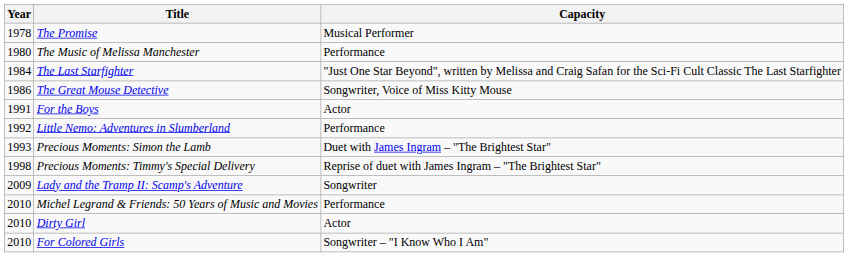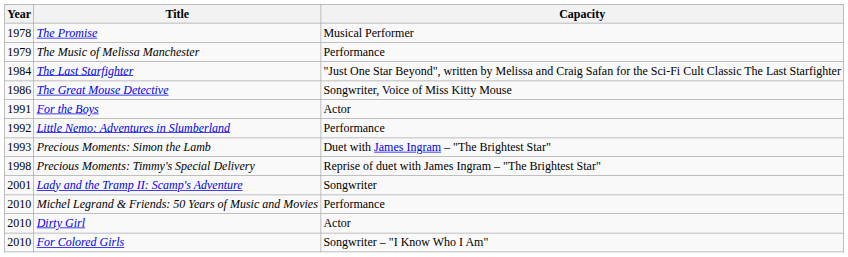The Music of Melissa Manchester | Year: 1980 -> 1979
Lady and the Tramp II: Scamp's Adventure | Year: 2009 -> 2001
